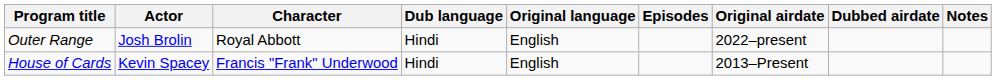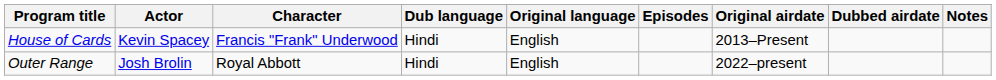rows swapped: House of Cards <-> Outer Range
